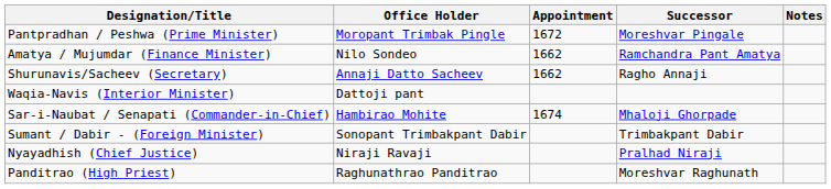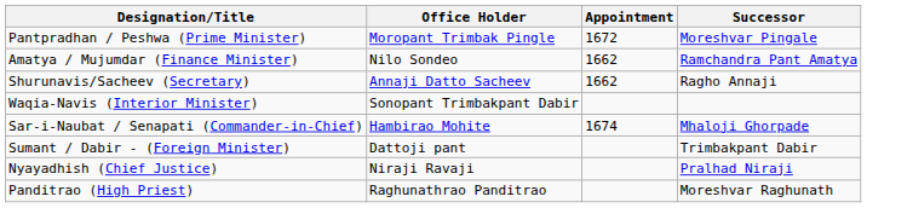- column: Notes
Waqia-Navis (Interior Minister) | Office Holder: Dattoji pant -> Sonopant Trimbakpant Dabir
Sumant / Dabir - (Foreign Minister) | Office Holder: Sonopant Trimbakpant Dabir -> Dattoji pant
